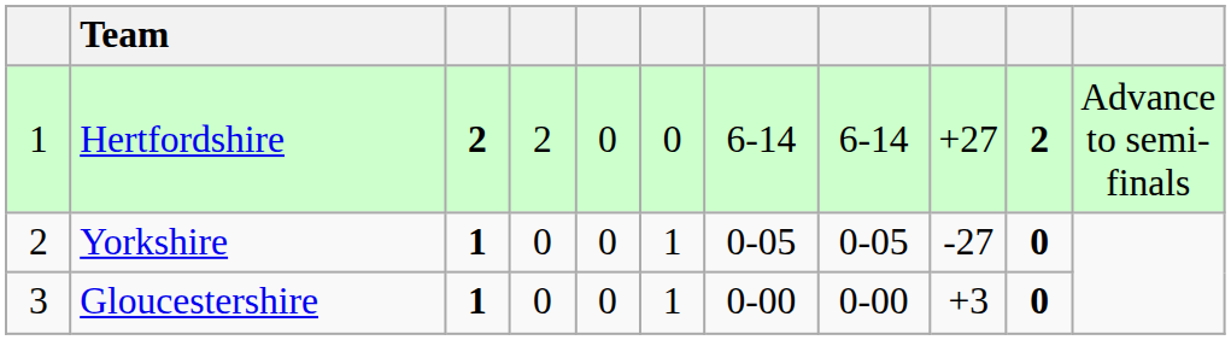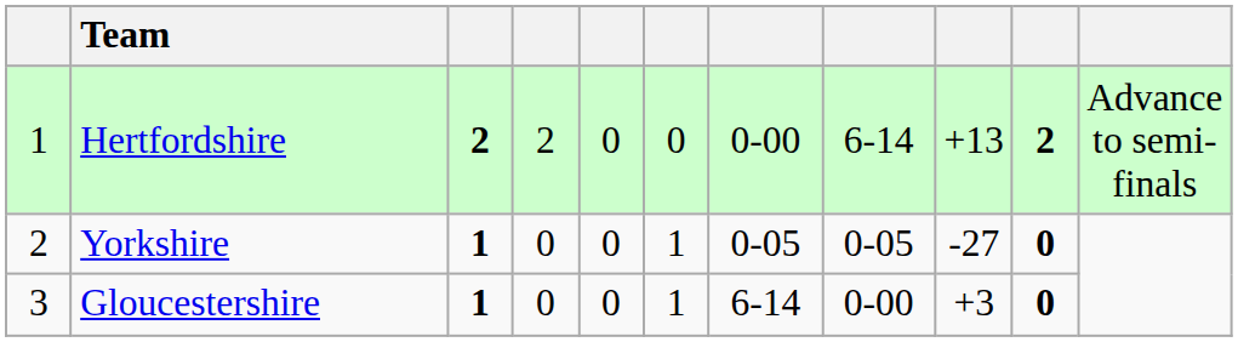Hertfordshire | column 7: 6-14 -> 0-00
Hertfordshire | column 9: +27 -> +13
Gloucestershire | column 7: 0-00 -> 6-14
